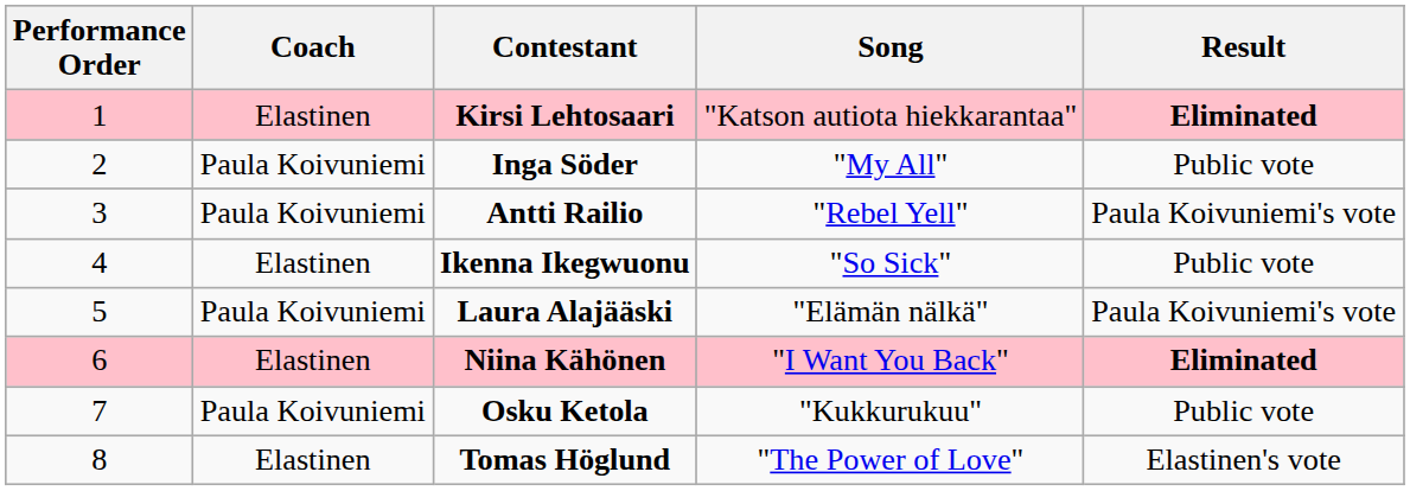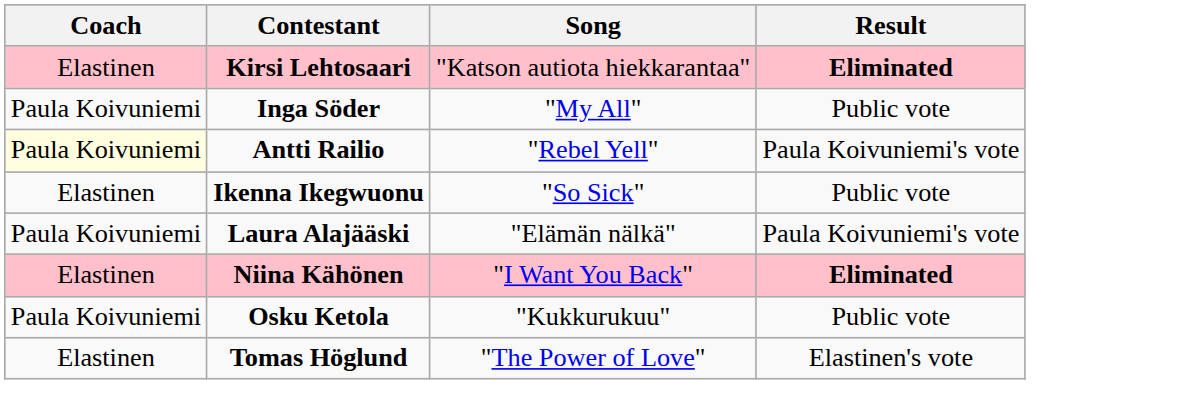- column: Performance Order | 1 | 2 | 3 | 4 | 5 | 6 | 7 | 8
Antti Railio | Coach: no background -> lightyellow background
